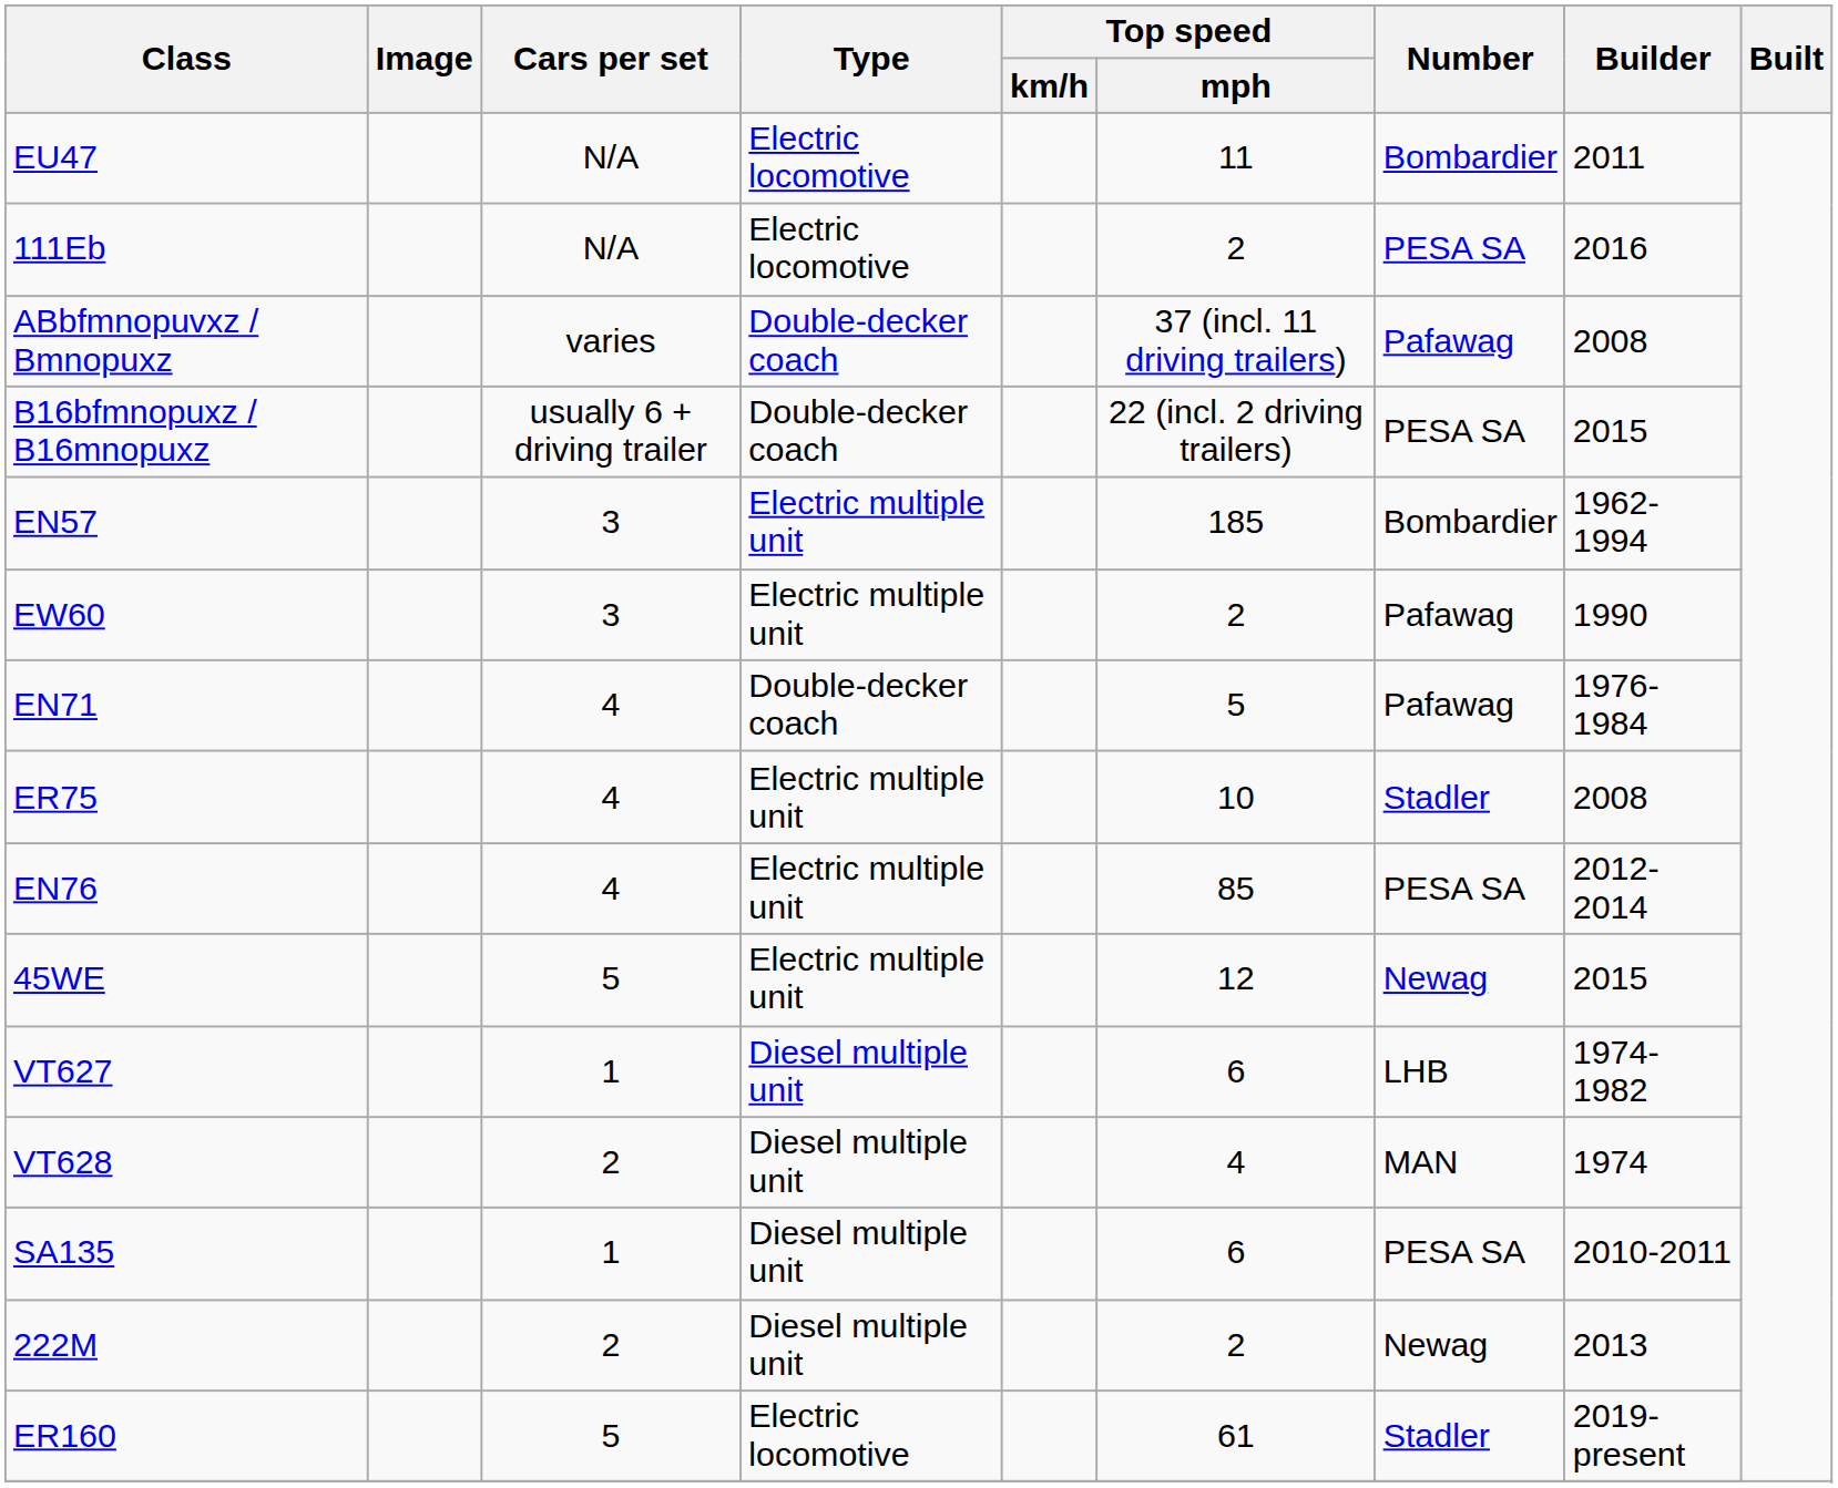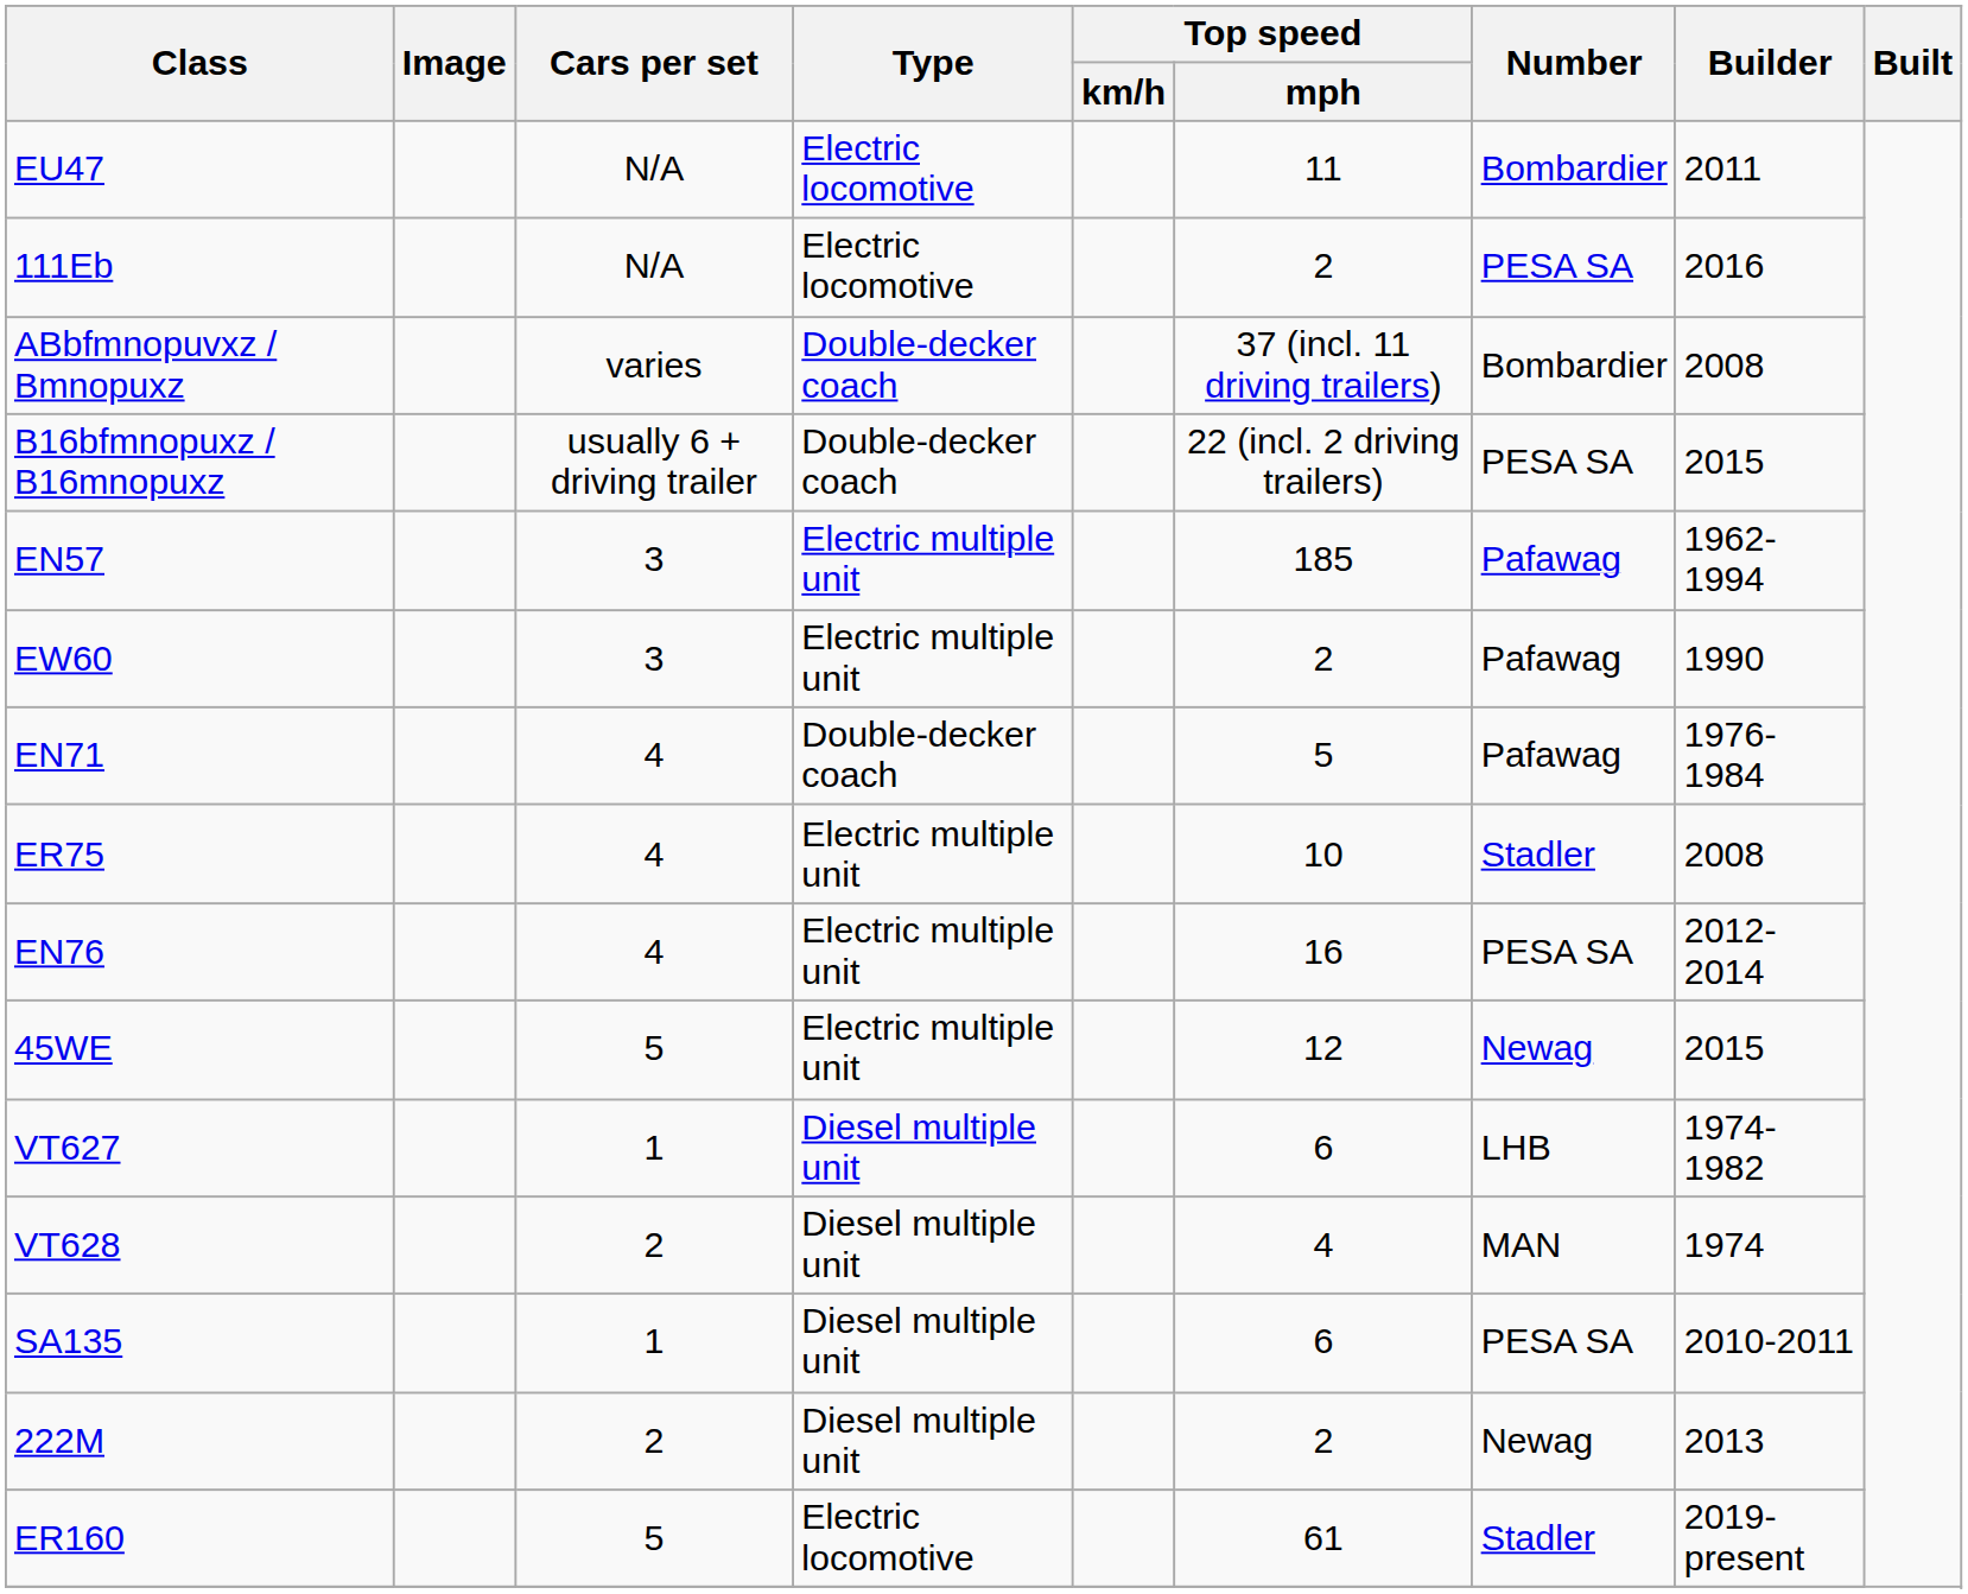ABbfmnopuvxz / Bmnopuxz | Number: Pafawag -> Bombardier
EN57 | Number: Bombardier -> Pafawag
EN76 | Top speed / mph: 85 -> 16
